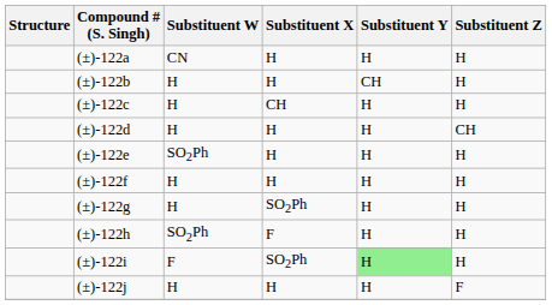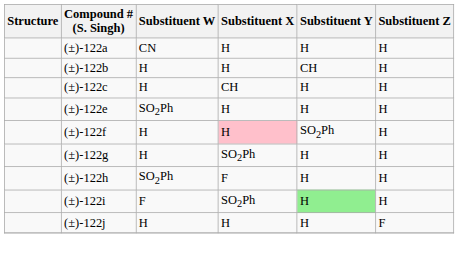- row: (±)-122d | H | H | H | CH
(±)-122f | Substituent X: no background -> pink background
(±)-122f | Substituent Y: H -> SO2Ph
